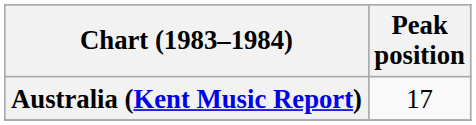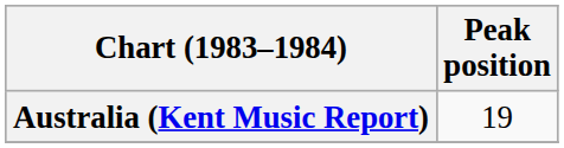Australia (Kent Music Report) | Peak position: 17 -> 19
